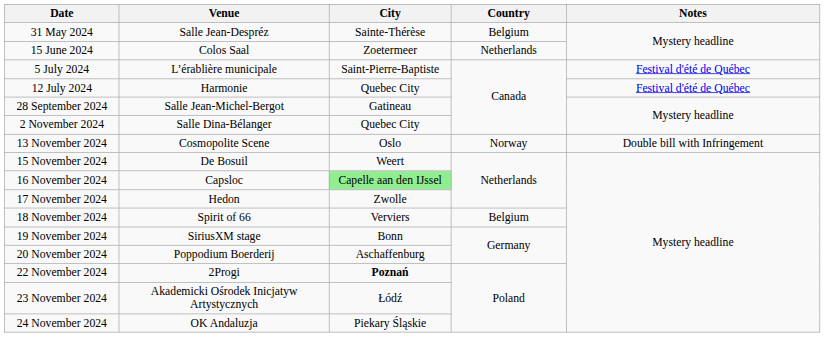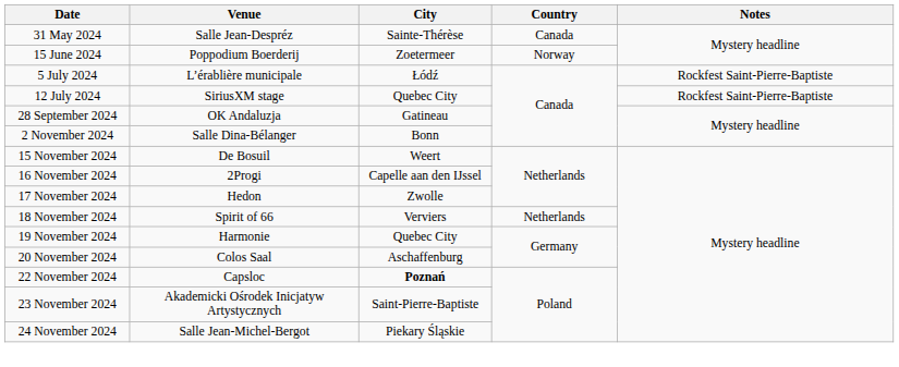31 May 2024 | Country: Belgium -> Canada
15 June 2024 | Venue: Colos Saal -> Poppodium Boerderij
15 June 2024 | Country: Netherlands -> Norway
5 July 2024 | City: Saint-Pierre-Baptiste -> Łódź
5 July 2024 | Notes: Festival d'été de Québec -> Rockfest Saint-Pierre-Baptiste
12 July 2024 | Venue: Harmonie -> SiriusXM stage
12 July 2024 | Notes: Festival d'été de Québec -> Rockfest Saint-Pierre-Baptiste
28 September 2024 | Venue: Salle Jean-Michel-Bergot -> OK Andaluzja
2 November 2024 | City: Quebec City -> Bonn
- row: 13 November 2024 | Cosmopolite Scene | Oslo | Norway | Double bill with Infringement
16 November 2024 | Venue: Capsloc -> 2Progi
16 November 2024 | City: lightgreen background -> no background
18 November 2024 | Country: Belgium -> Netherlands
19 November 2024 | Venue: SiriusXM stage -> Harmonie
19 November 2024 | City: Bonn -> Quebec City
20 November 2024 | Venue: Poppodium Boerderij -> Colos Saal
22 November 2024 | Venue: 2Progi -> Capsloc
23 November 2024 | City: Łódź -> Saint-Pierre-Baptiste
24 November 2024 | Venue: OK Andaluzja -> Salle Jean-Michel-Bergot
